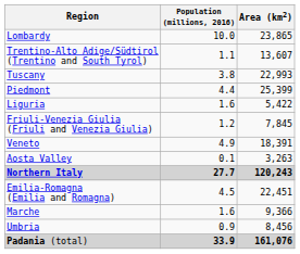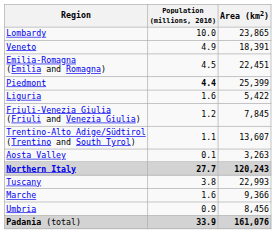rows swapped: Veneto <-> Trentino-Alto Adige/Südtirol (Trentino and South Tyrol)
rows swapped: Emilia-Romagna (Emilia and Romagna) <-> Tuscany
Piedmont | Population (millions, 2016): normal -> bold
